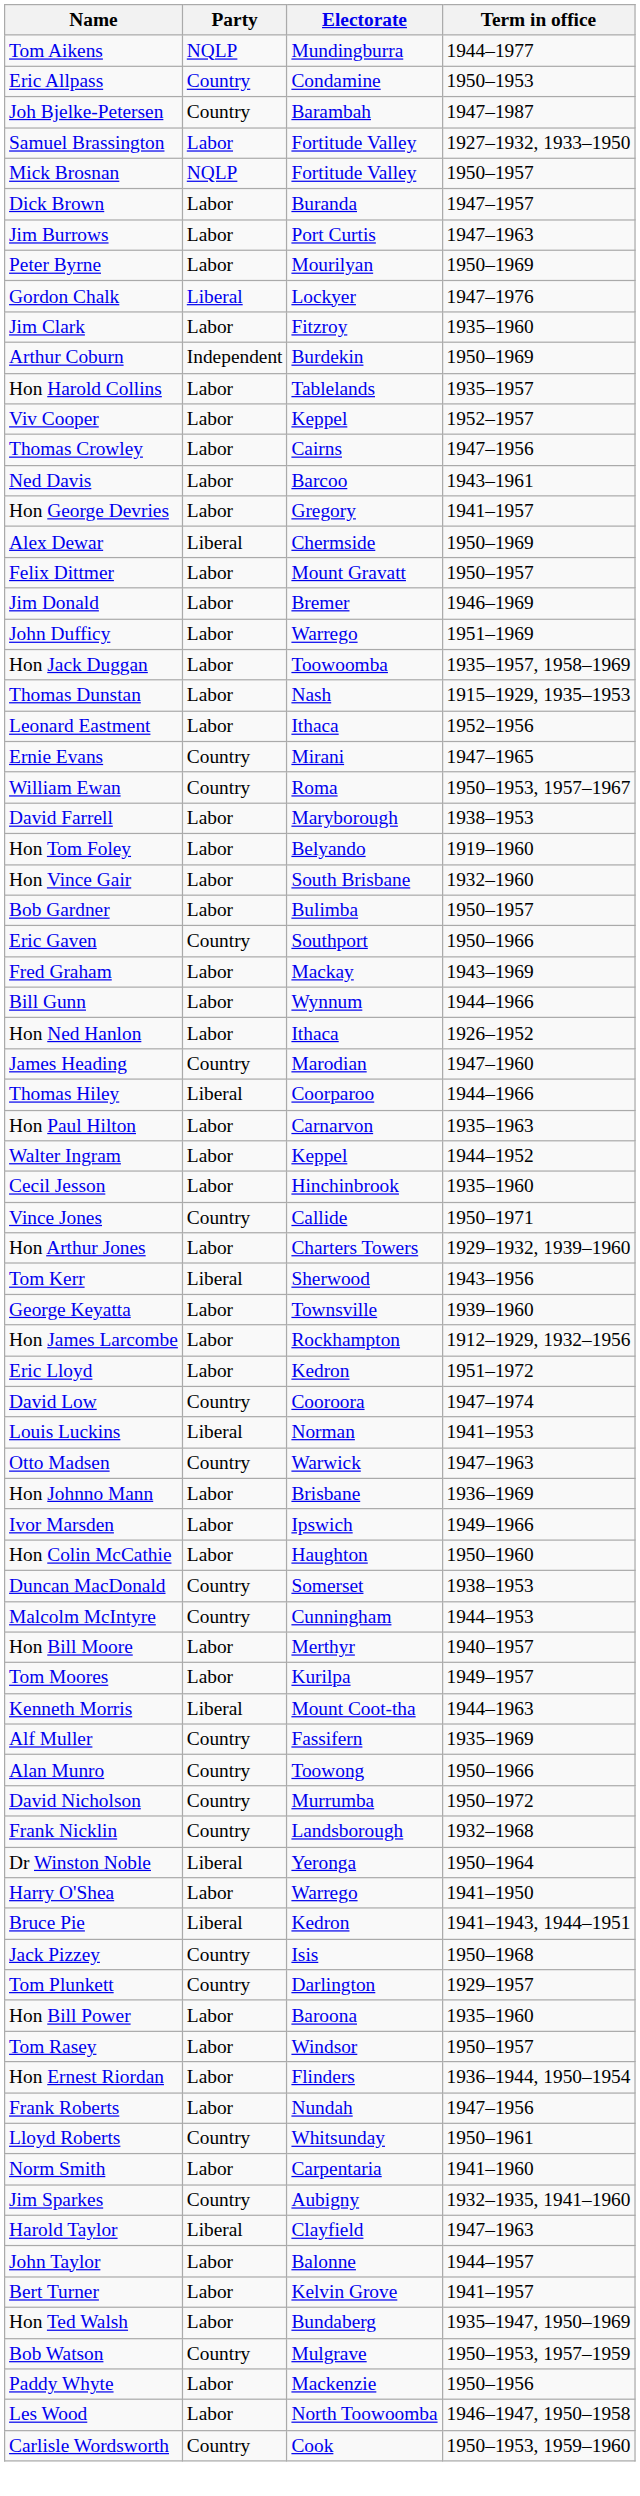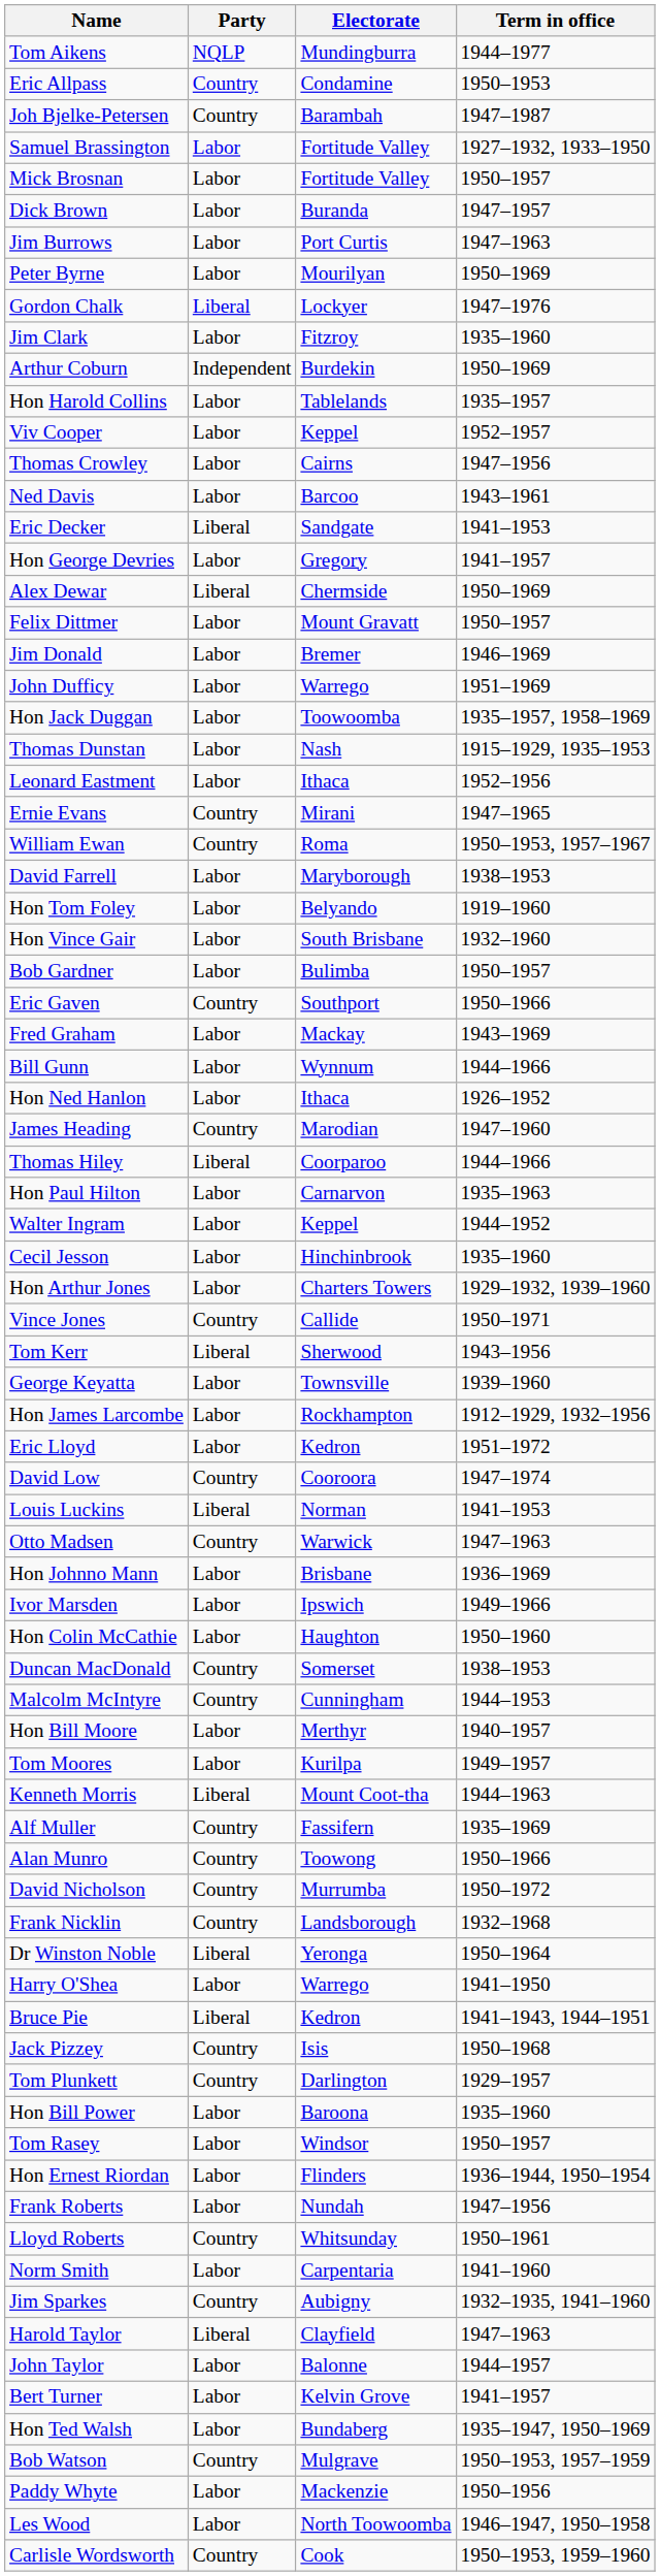Mick Brosnan | Party: NQLP -> Labor
+ row: Eric Decker | Liberal | Sandgate | 1941–1953
rows swapped: Hon Arthur Jones <-> Vince Jones
